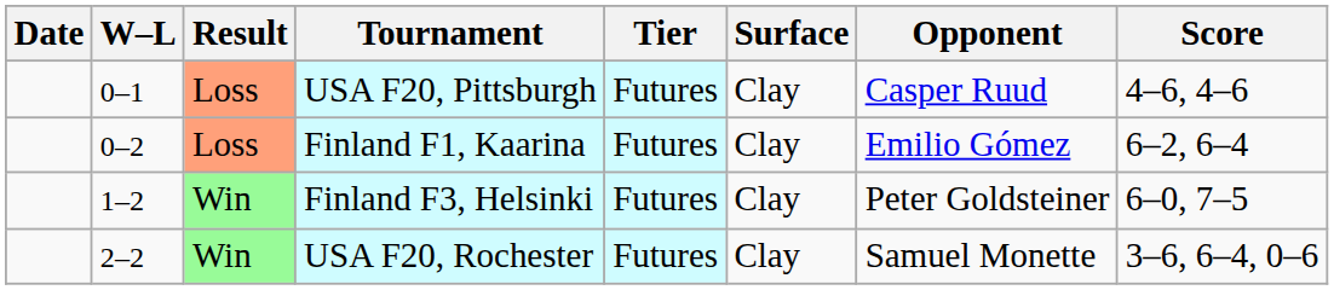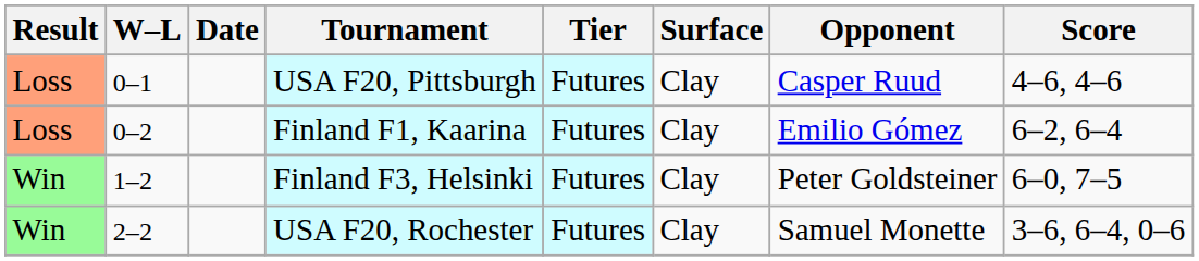columns swapped: Result <-> Date
